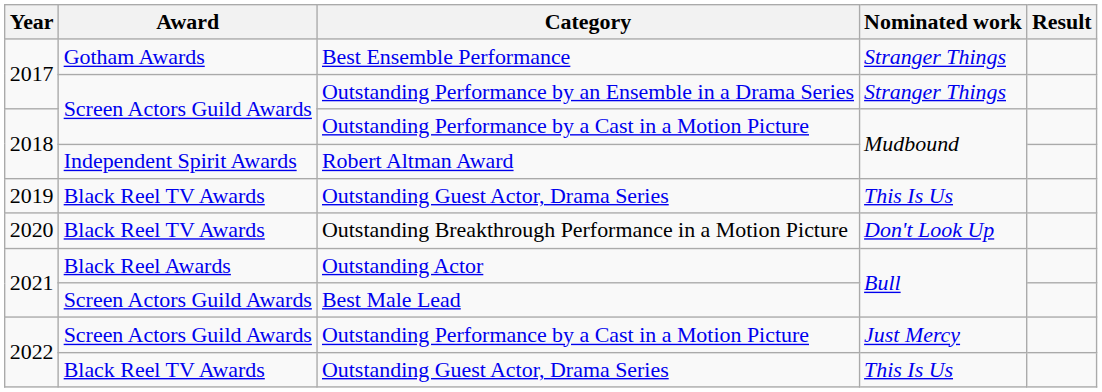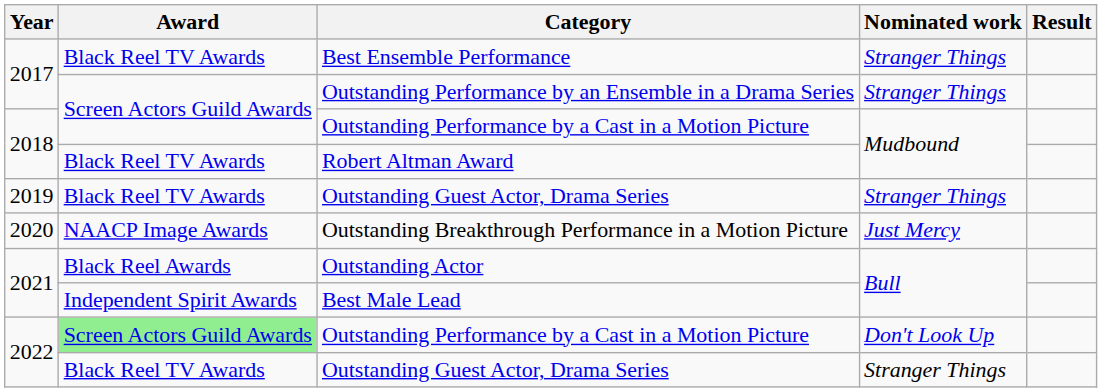Best Ensemble Performance | Award: Gotham Awards -> Black Reel TV Awards
Robert Altman Award | Award: Independent Spirit Awards -> Black Reel TV Awards
2019 / Outstanding Guest Actor, Drama Series | Nominated work: This Is Us -> Stranger Things
Outstanding Breakthrough Performance in a Motion Picture | Award: Black Reel TV Awards -> NAACP Image Awards
Outstanding Breakthrough Performance in a Motion Picture | Nominated work: Don't Look Up -> Just Mercy
Best Male Lead | Award: Screen Actors Guild Awards -> Independent Spirit Awards
2022 / Outstanding Performance by a Cast in a Motion Picture | Award: no background -> lightgreen background
2022 / Outstanding Performance by a Cast in a Motion Picture | Nominated work: Just Mercy -> Don't Look Up
2022 / Outstanding Guest Actor, Drama Series | Nominated work: This Is Us -> Stranger Things
